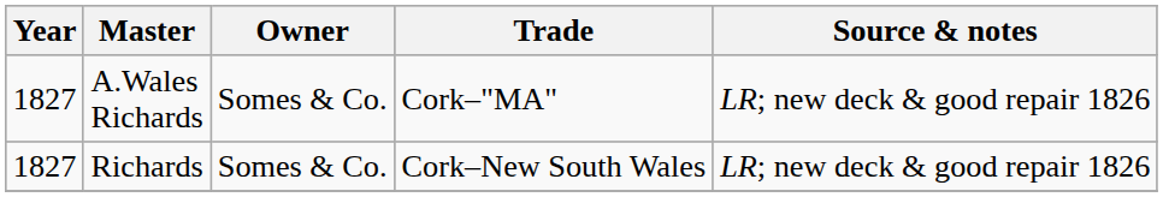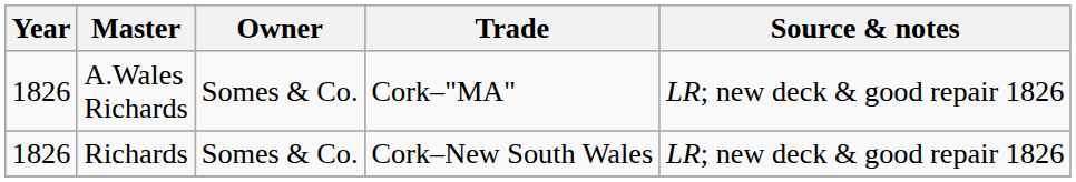A.Wales Richards | Year: 1827 -> 1826
Richards | Year: 1827 -> 1826
